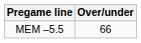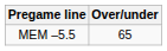MEM –5.5 | Over/under: 66 -> 65
